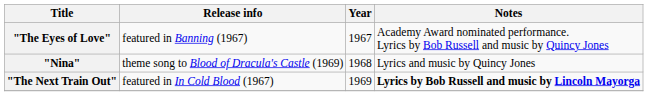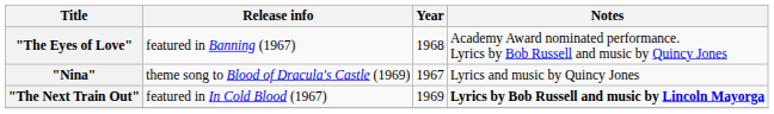"The Eyes of Love" | Year: 1967 -> 1968
"Nina" | Year: 1968 -> 1967
